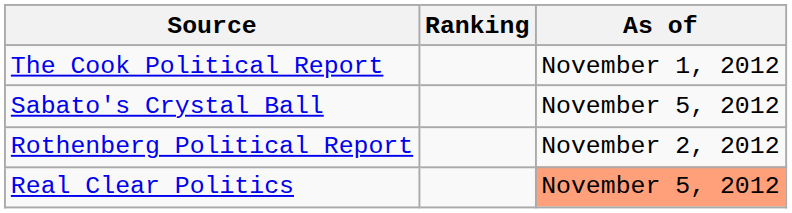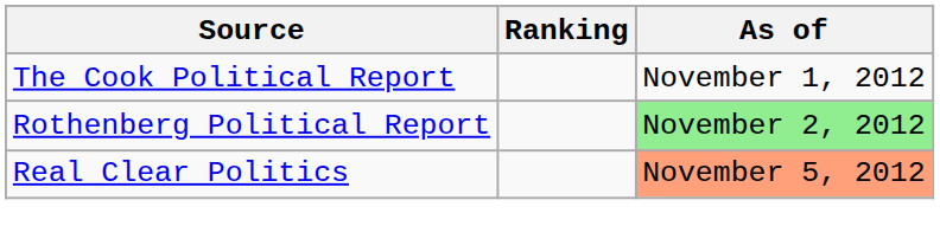- row: Sabato's Crystal Ball | November 5, 2012
Rothenberg Political Report | As of: no background -> lightgreen background
